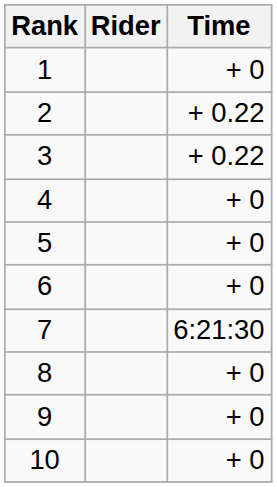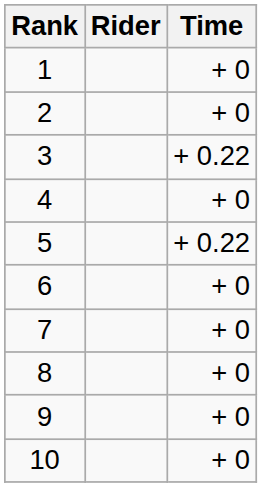2 | Time: + 0.22 -> + 0
5 | Time: + 0 -> + 0.22
7 | Time: 6:21:30 -> + 0
